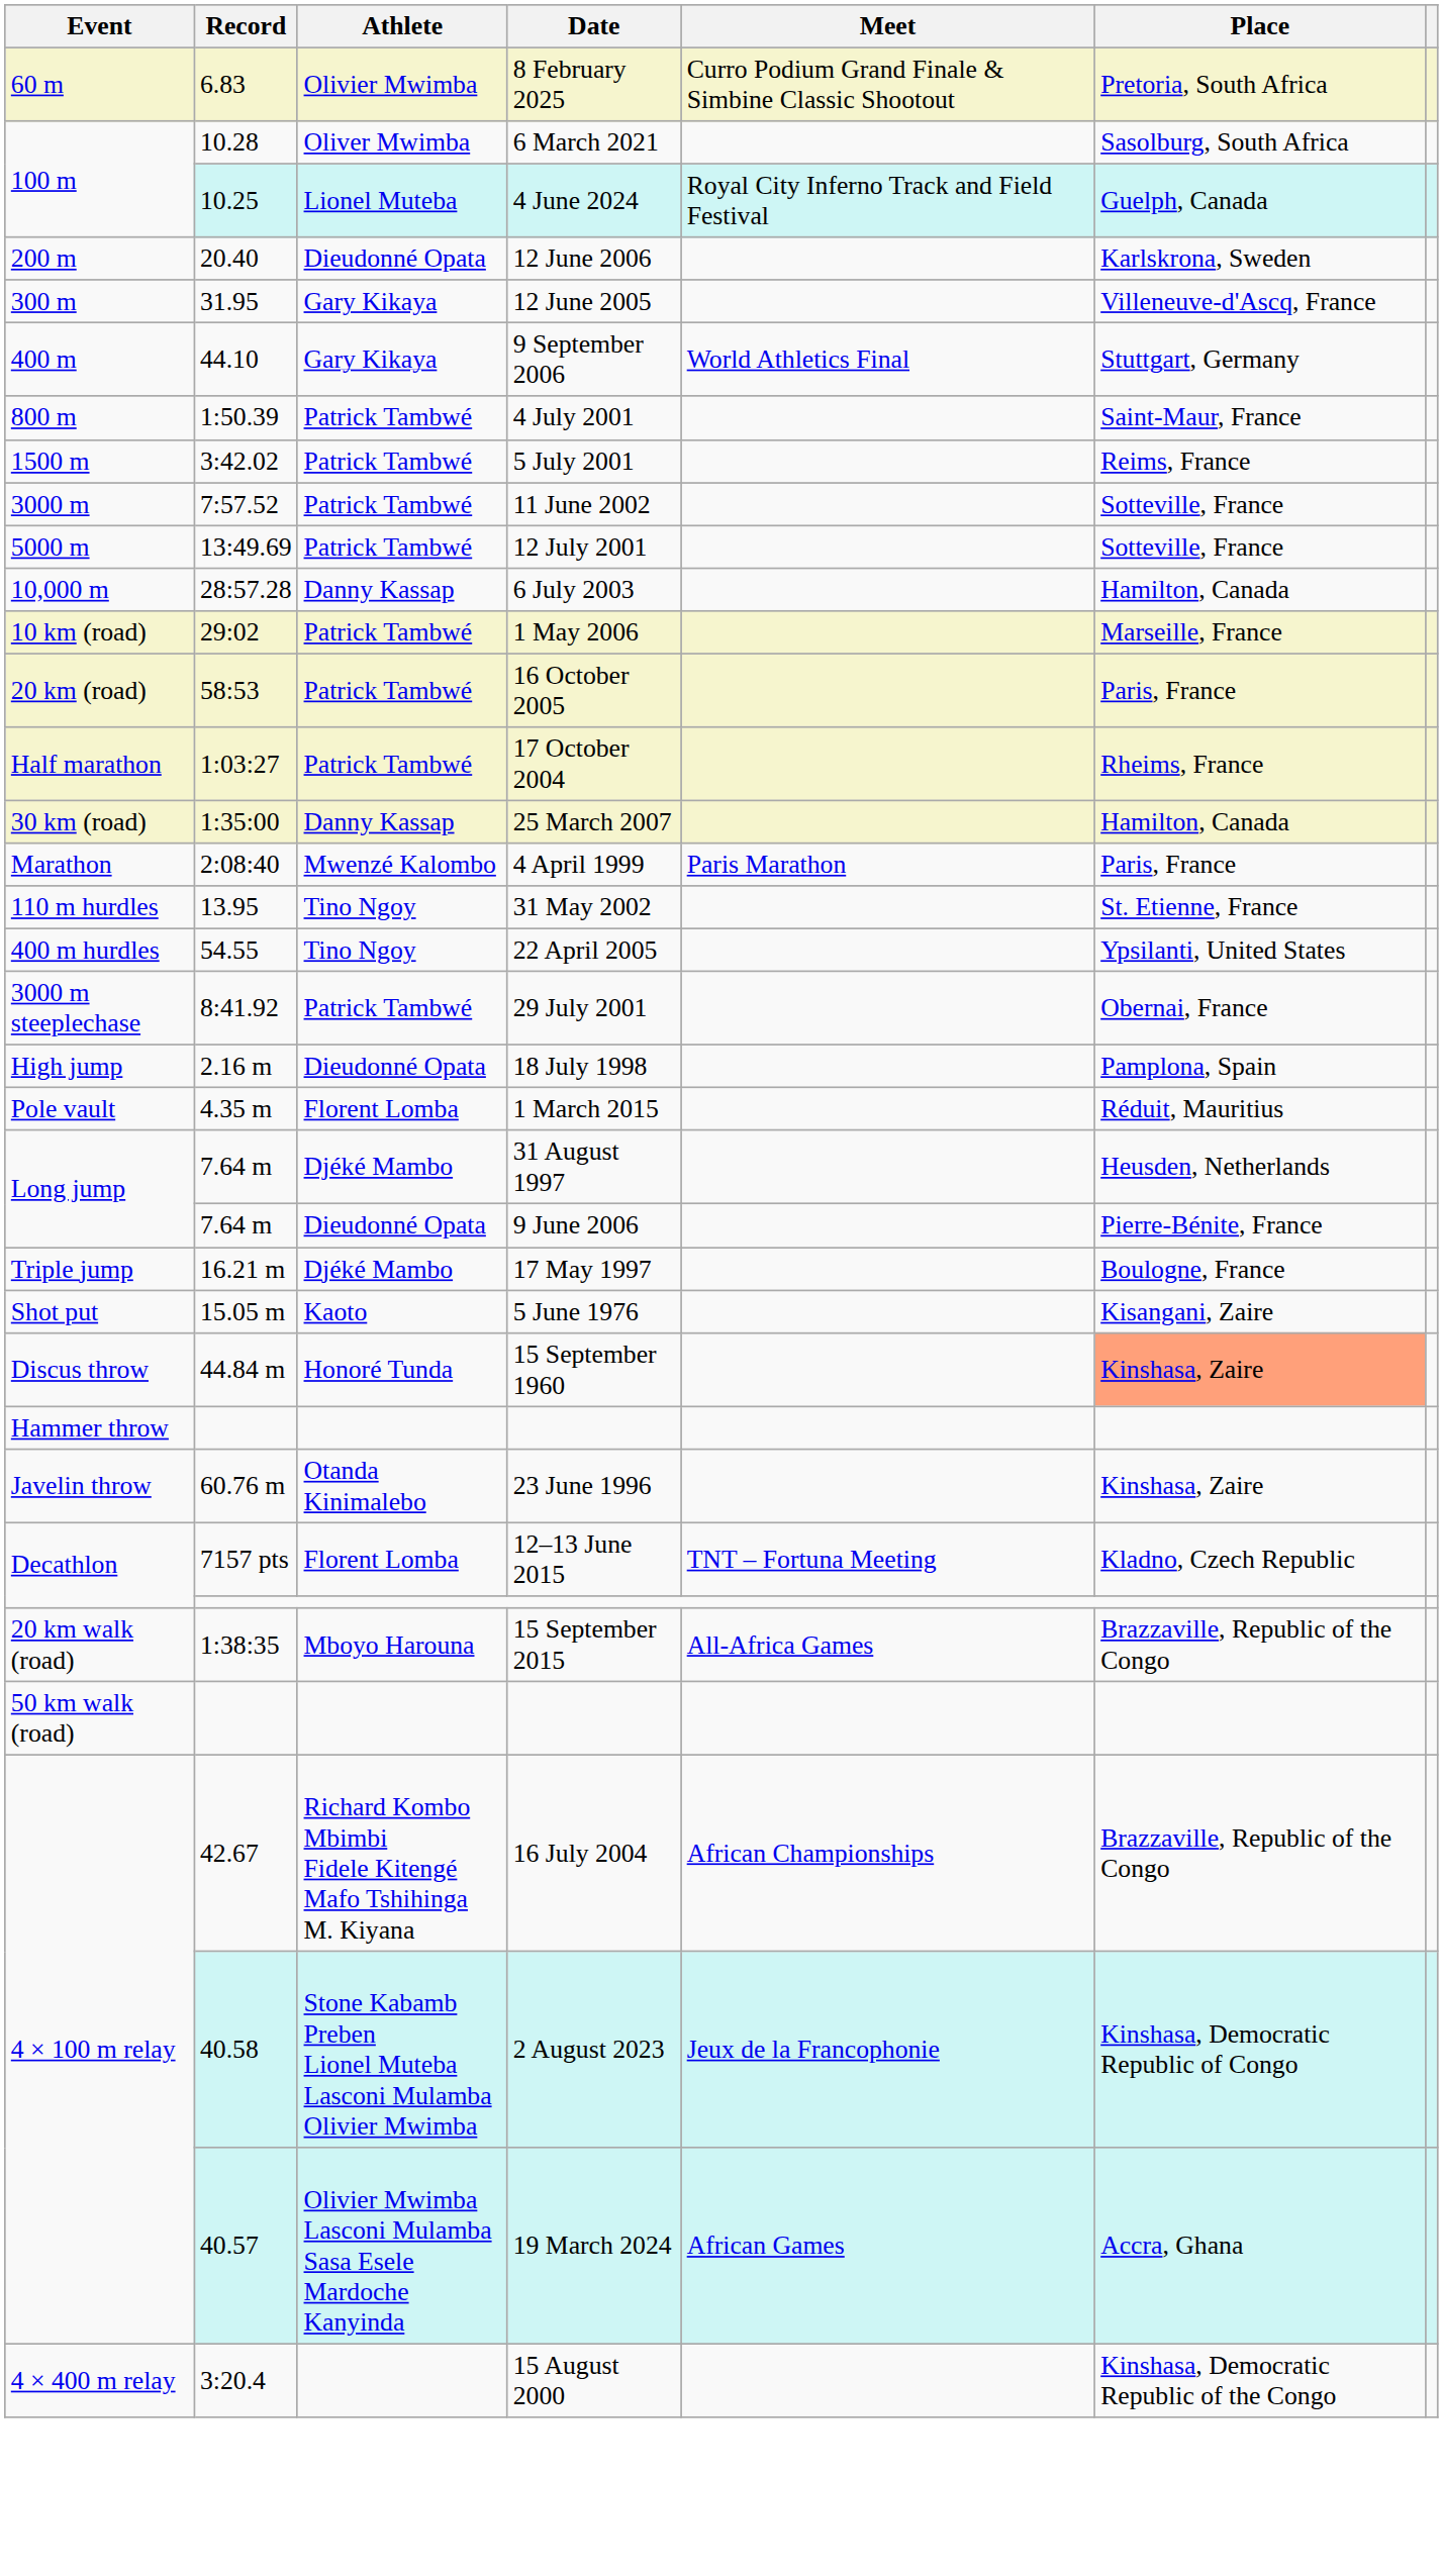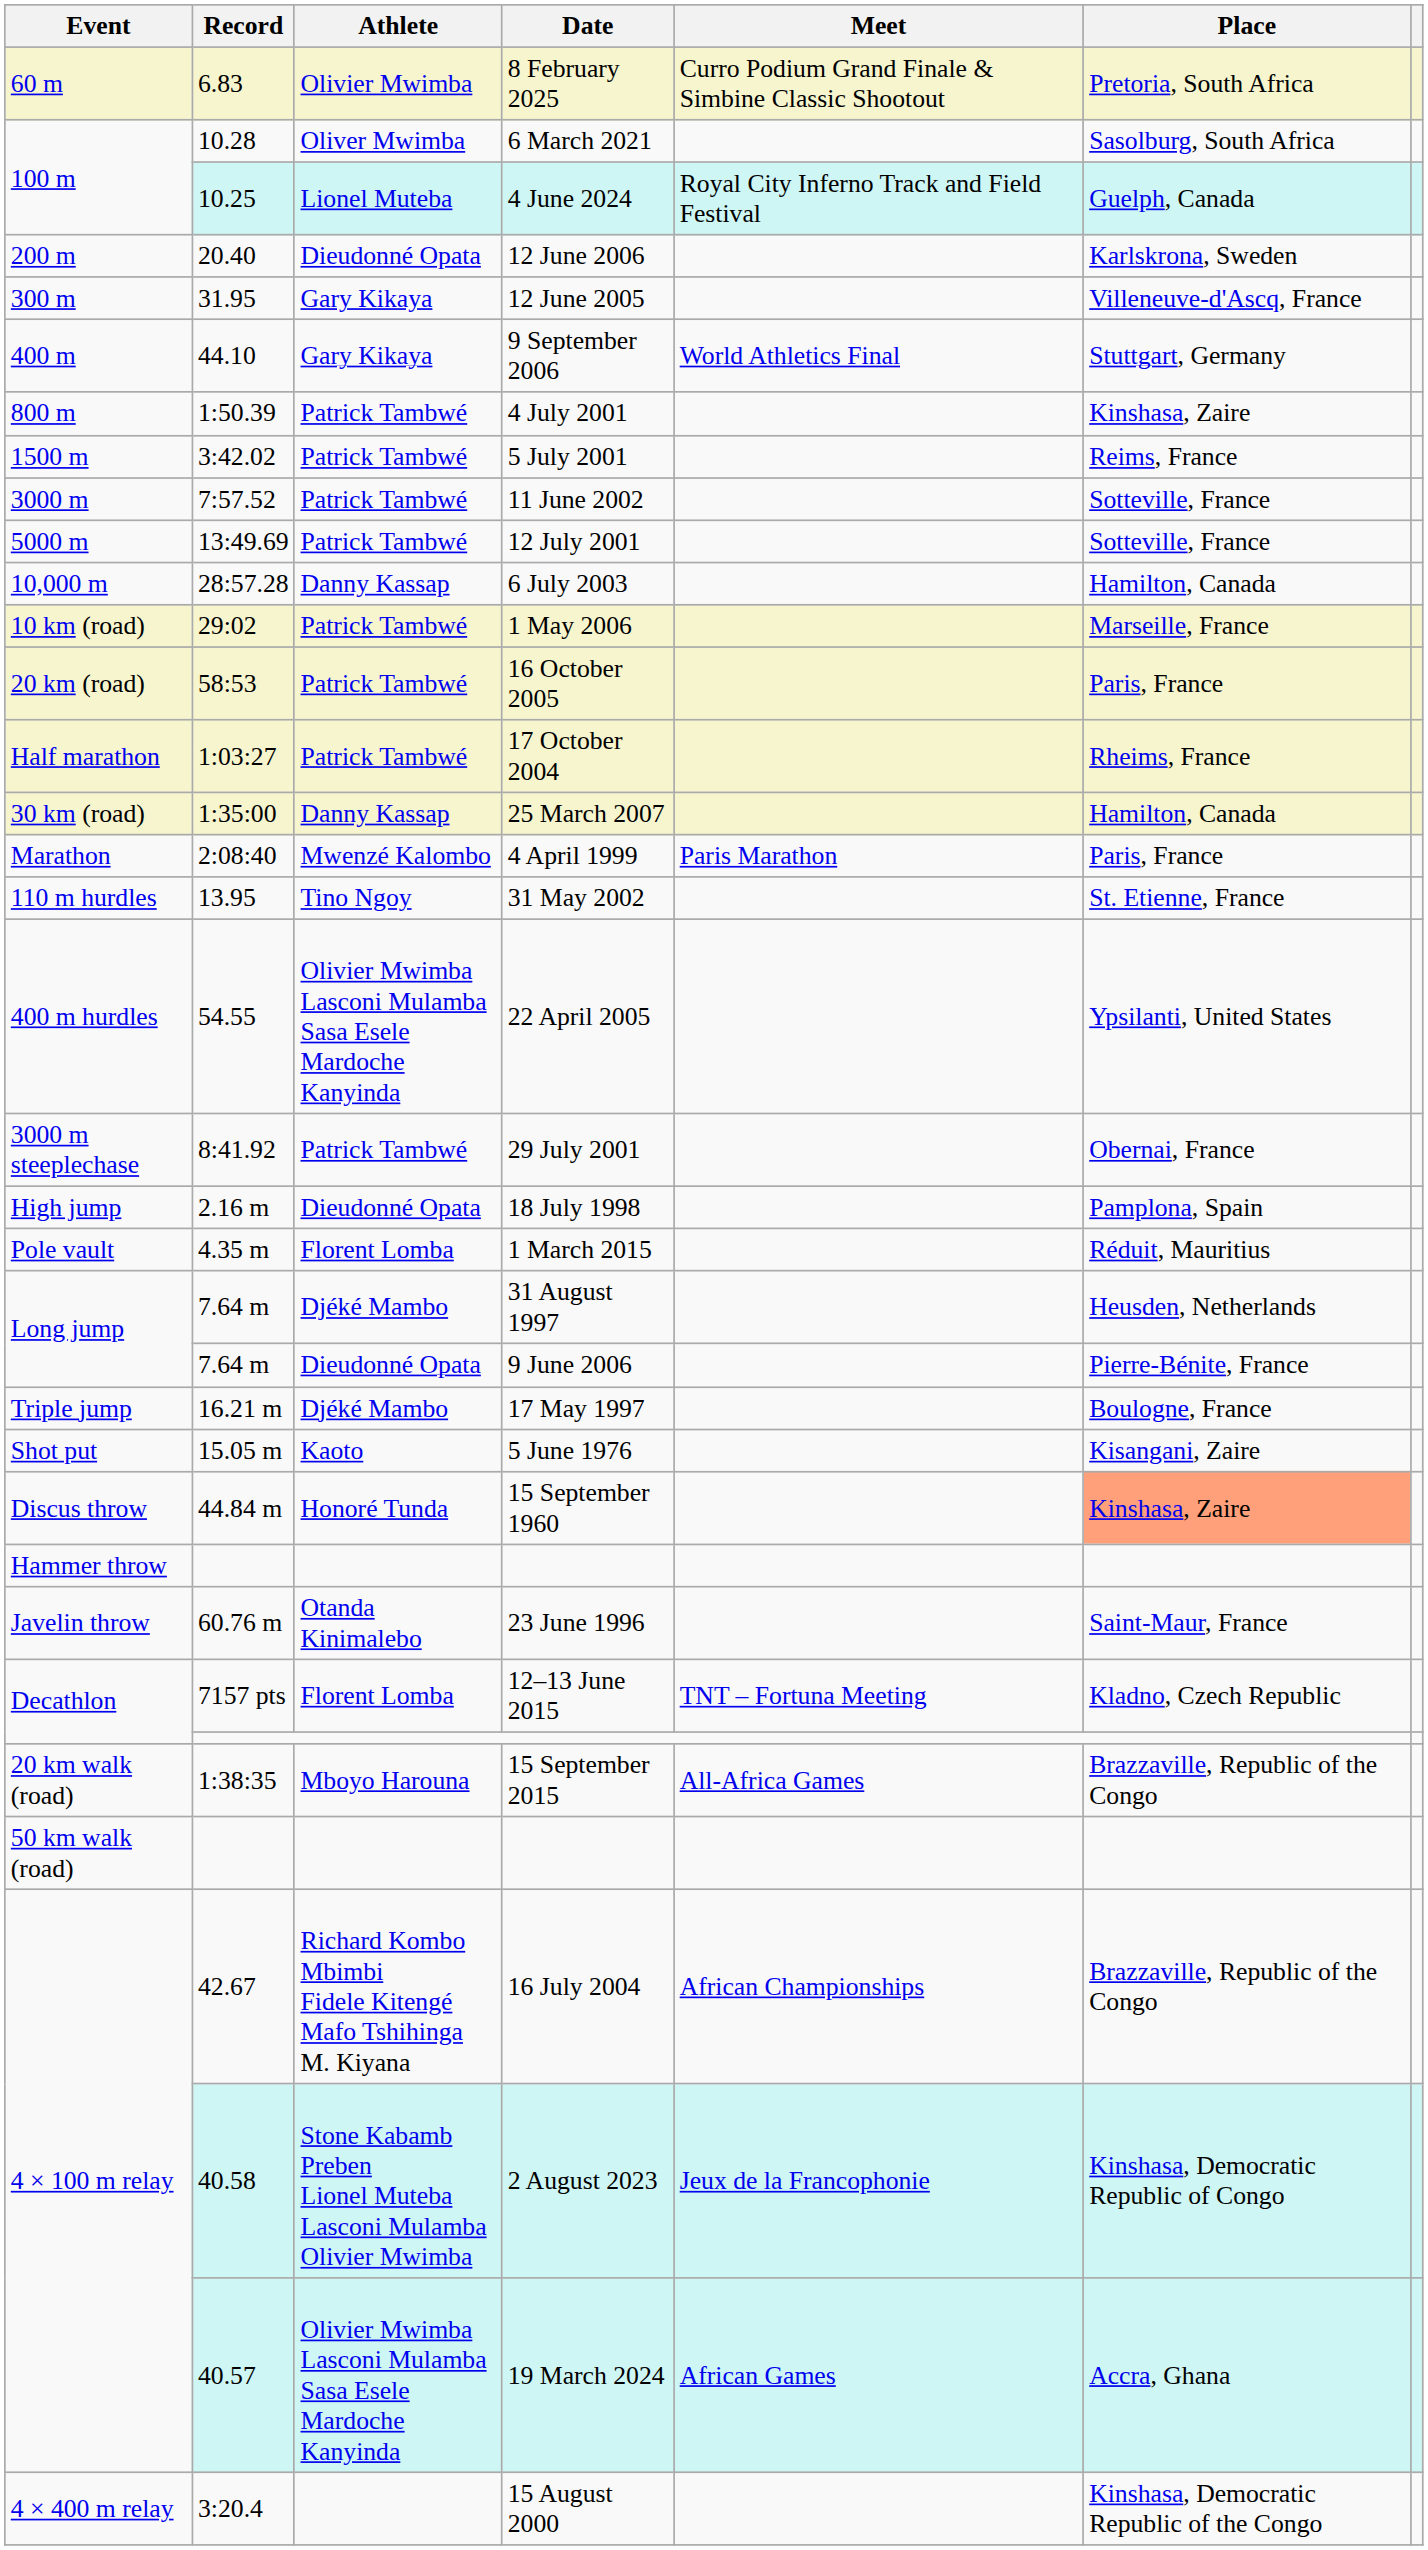4 July 2001 | Place: Saint-Maur, France -> Kinshasa, Zaire
22 April 2005 | Athlete: Tino Ngoy -> Olivier Mwimba Lasconi Mulamba Sasa Esele Mardoche Kanyinda
23 June 1996 | Place: Kinshasa, Zaire -> Saint-Maur, France
